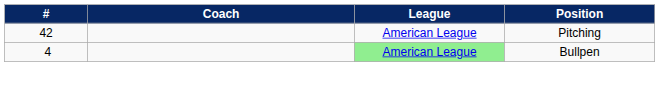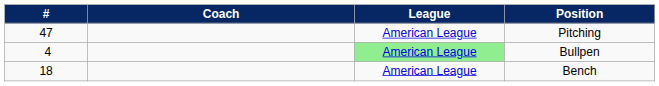Pitching | #: 42 -> 47
+ row: 18 | American League | Bench
